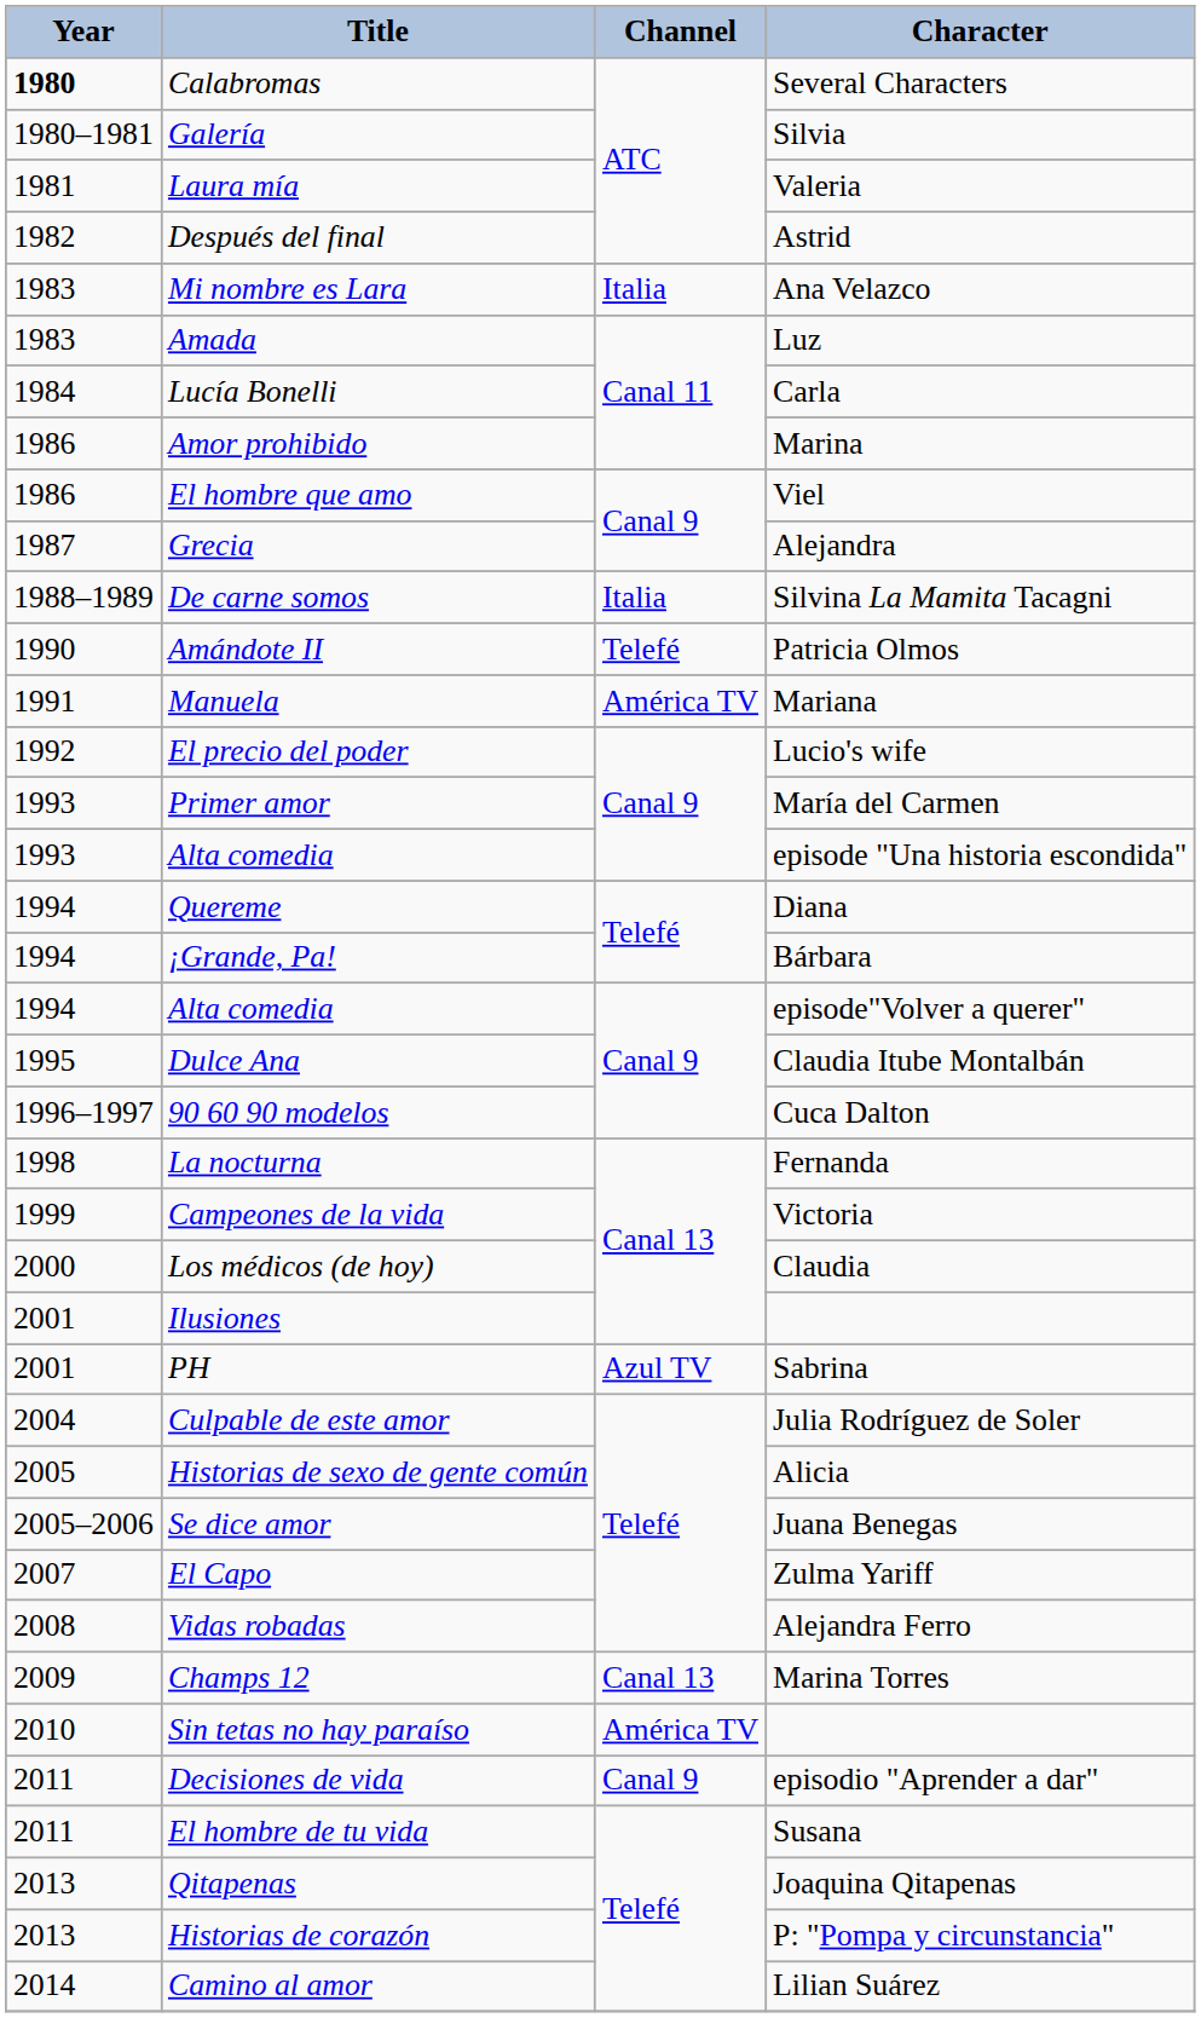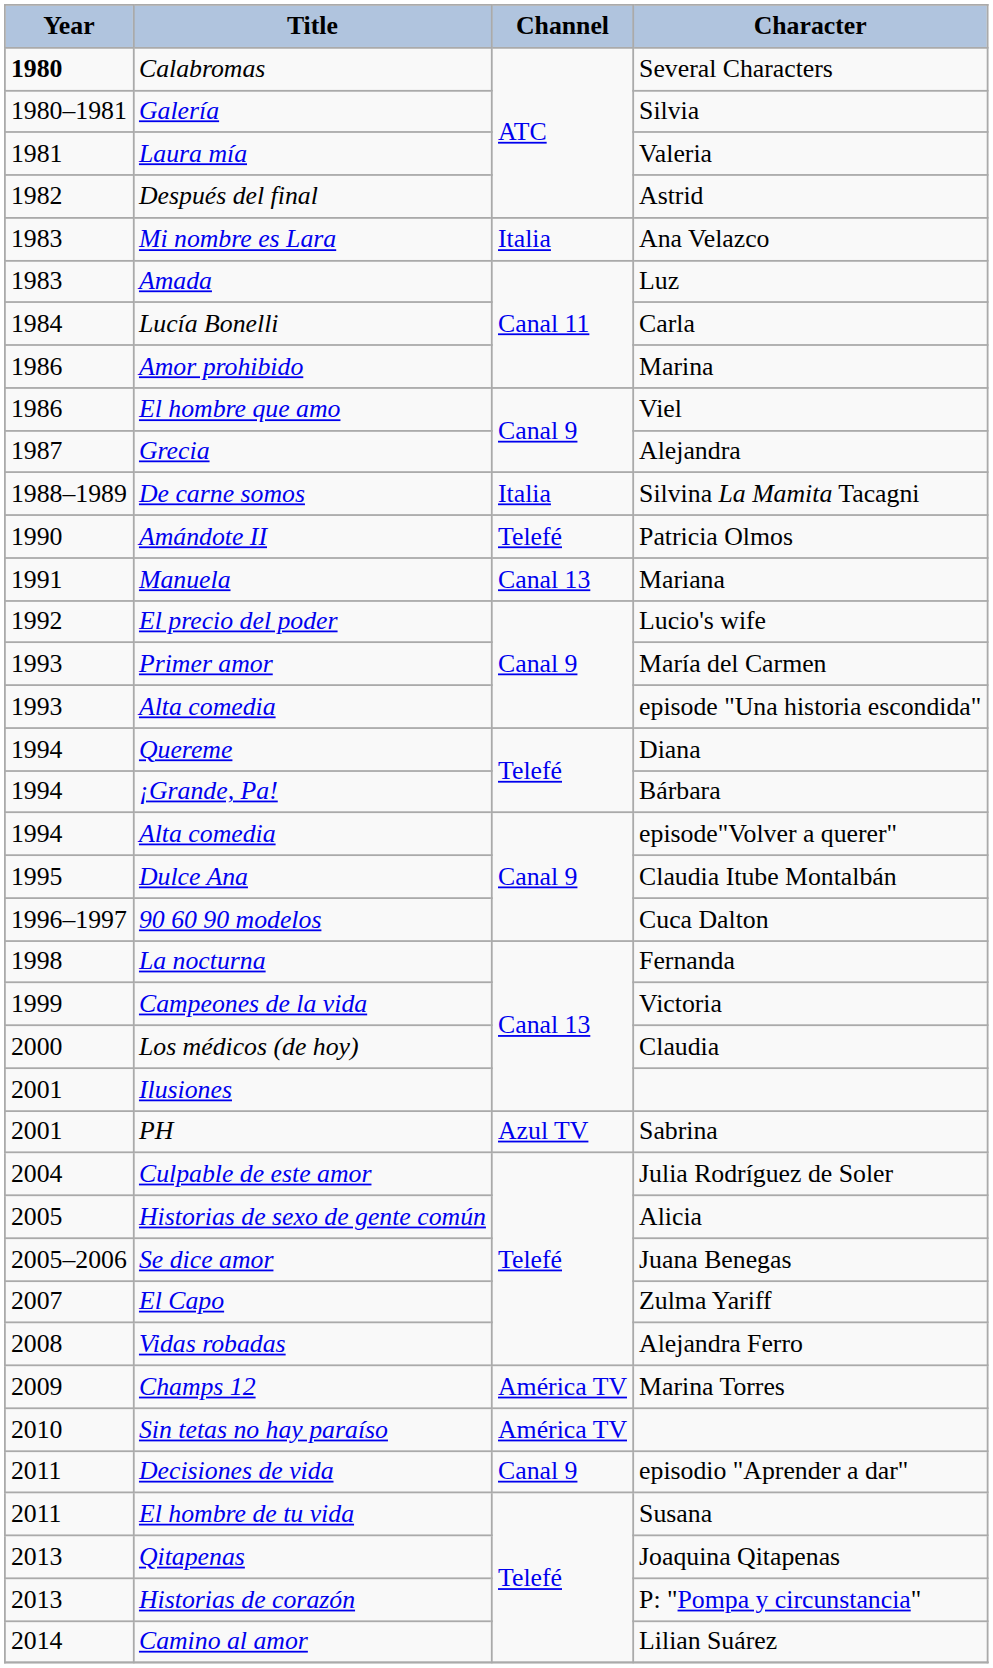Manuela | Channel: América TV -> Canal 13
Champs 12 | Channel: Canal 13 -> América TV
